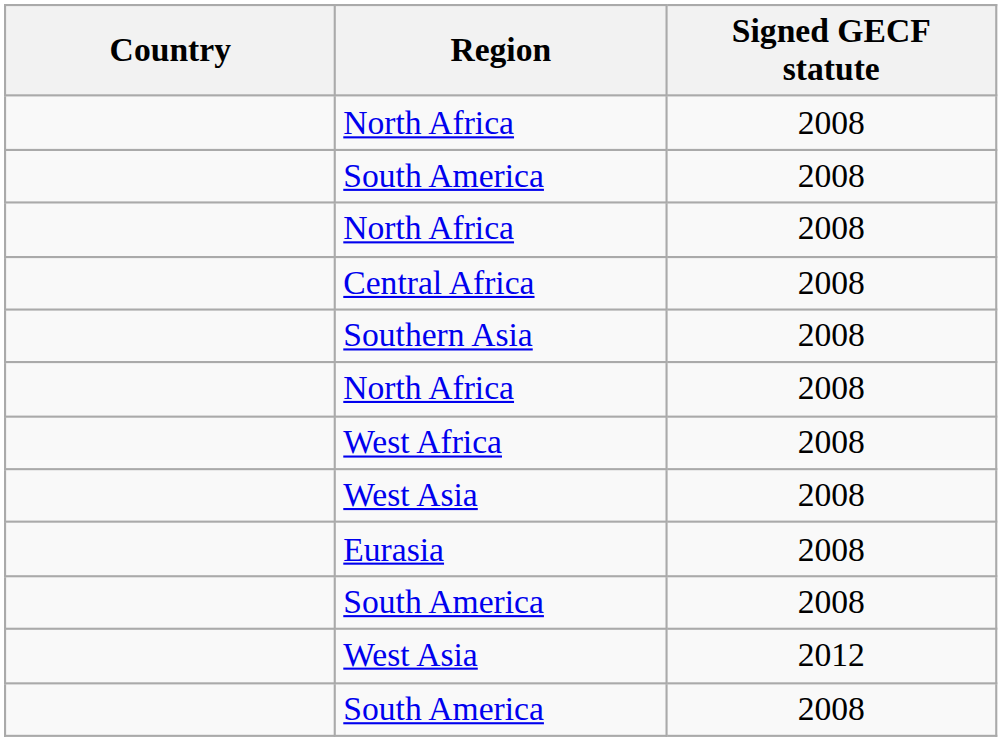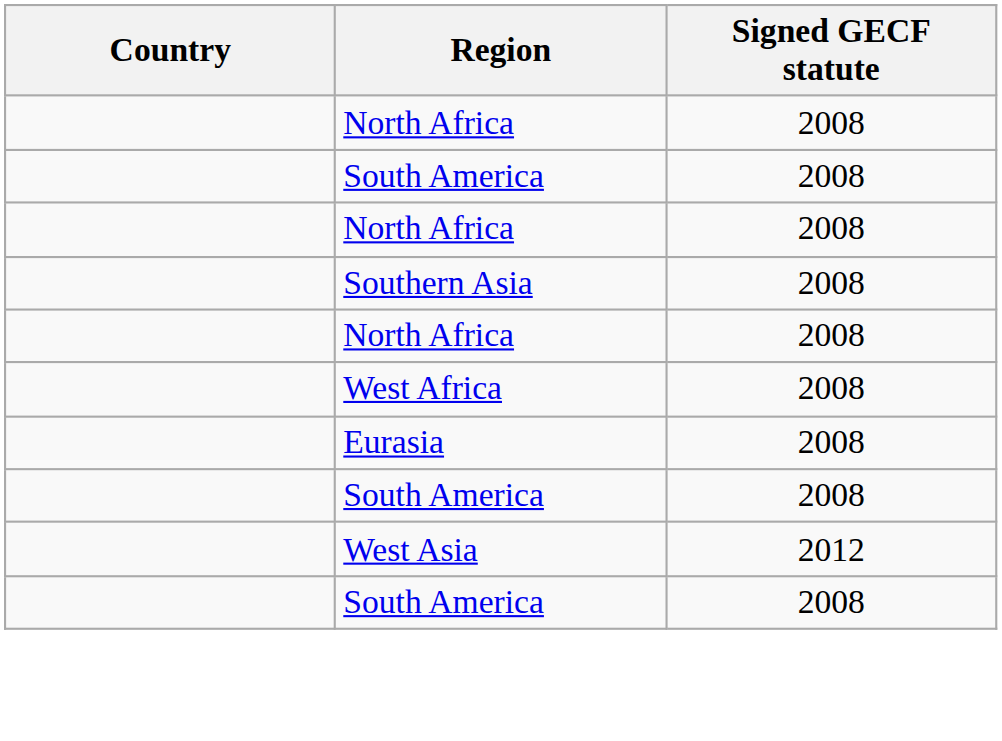- row: Central Africa | 2008
- row: West Asia | 2008
